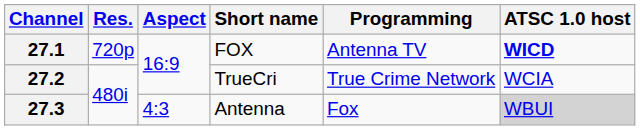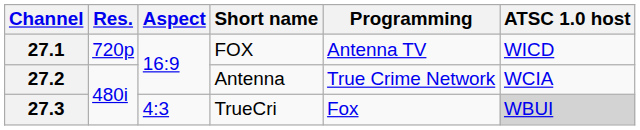27.1 | ATSC 1.0 host: bold -> normal
27.2 | Short name: TrueCri -> Antenna
27.3 | Short name: Antenna -> TrueCri
